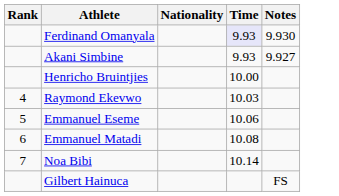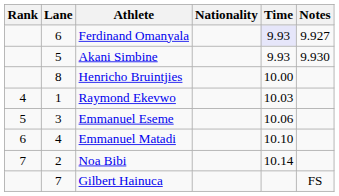+ column: Lane | 6 | 5 | 8 | 1 | 3 | 4 | 2 | 7
Ferdinand Omanyala | Notes: 9.930 -> 9.927
Akani Simbine | Notes: 9.927 -> 9.930
Emmanuel Matadi | Time: 10.08 -> 10.10
